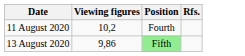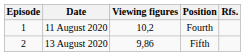+ column: Episode | 1 | 2
13 August 2020 | Position: lightgreen background -> no background
